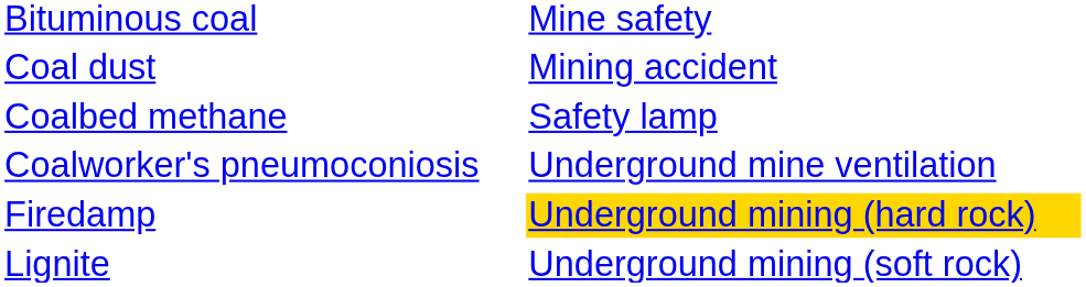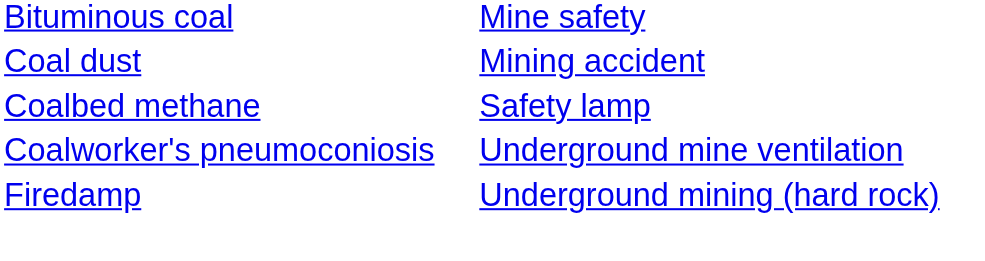Firedamp | column 2: gold background -> no background
- row: Lignite | Underground mining (soft rock)
